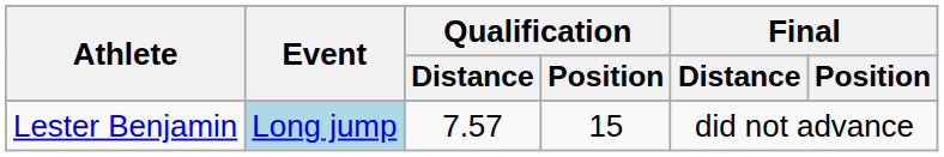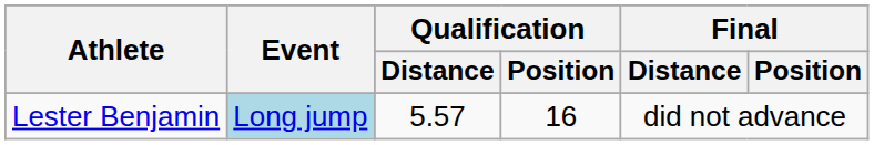Lester Benjamin | Qualification / Distance: 7.57 -> 5.57
Lester Benjamin | Qualification / Position: 15 -> 16
